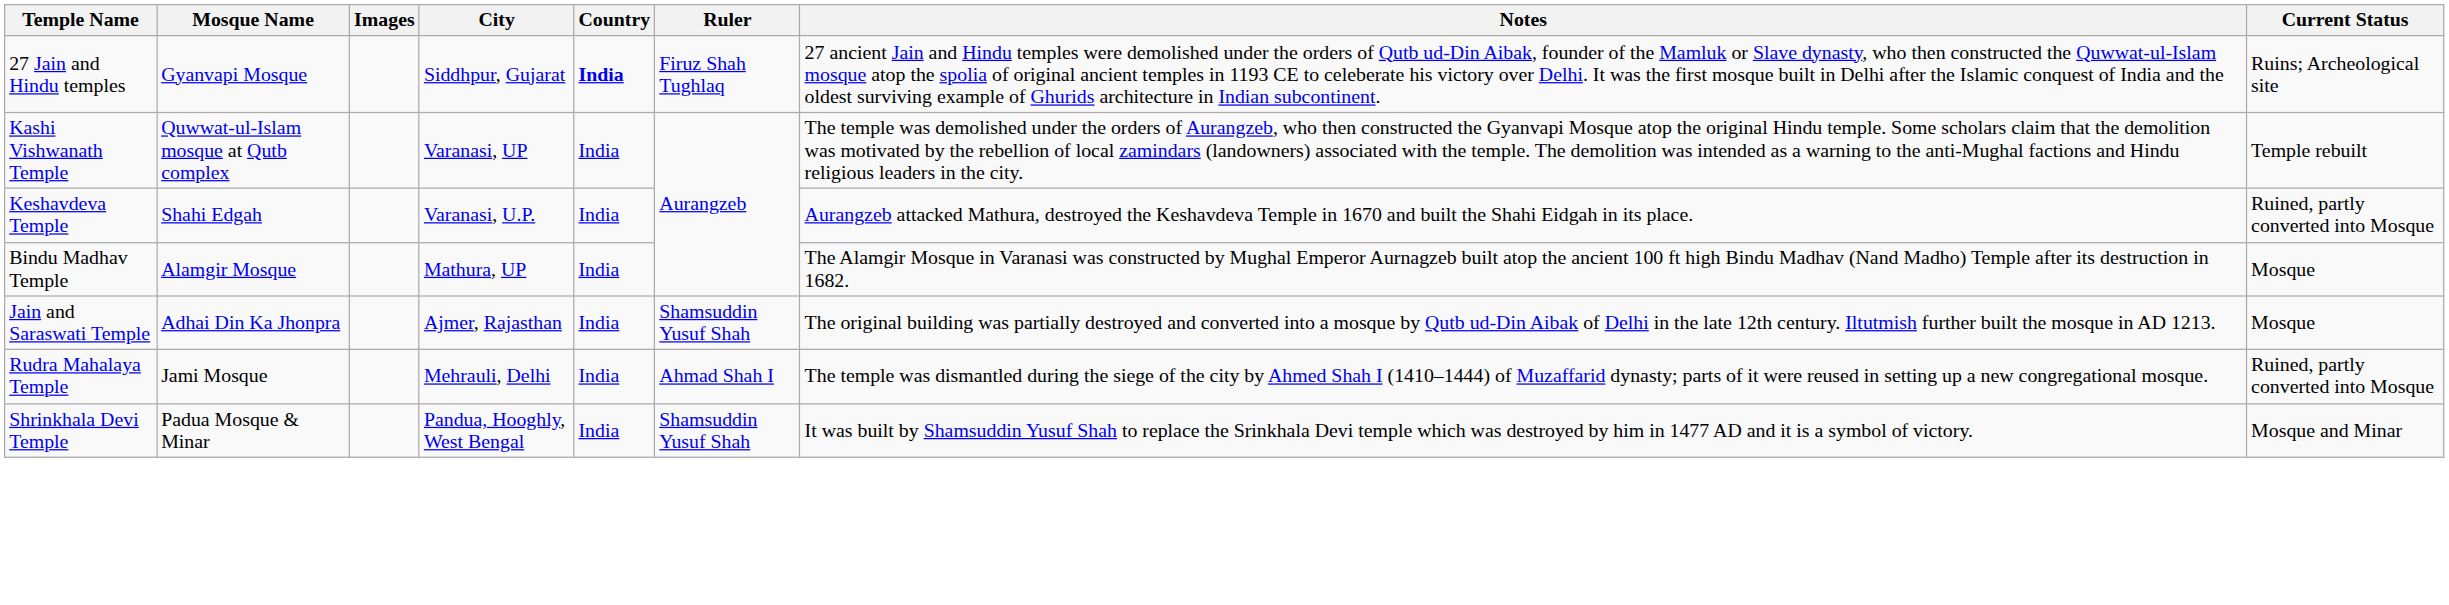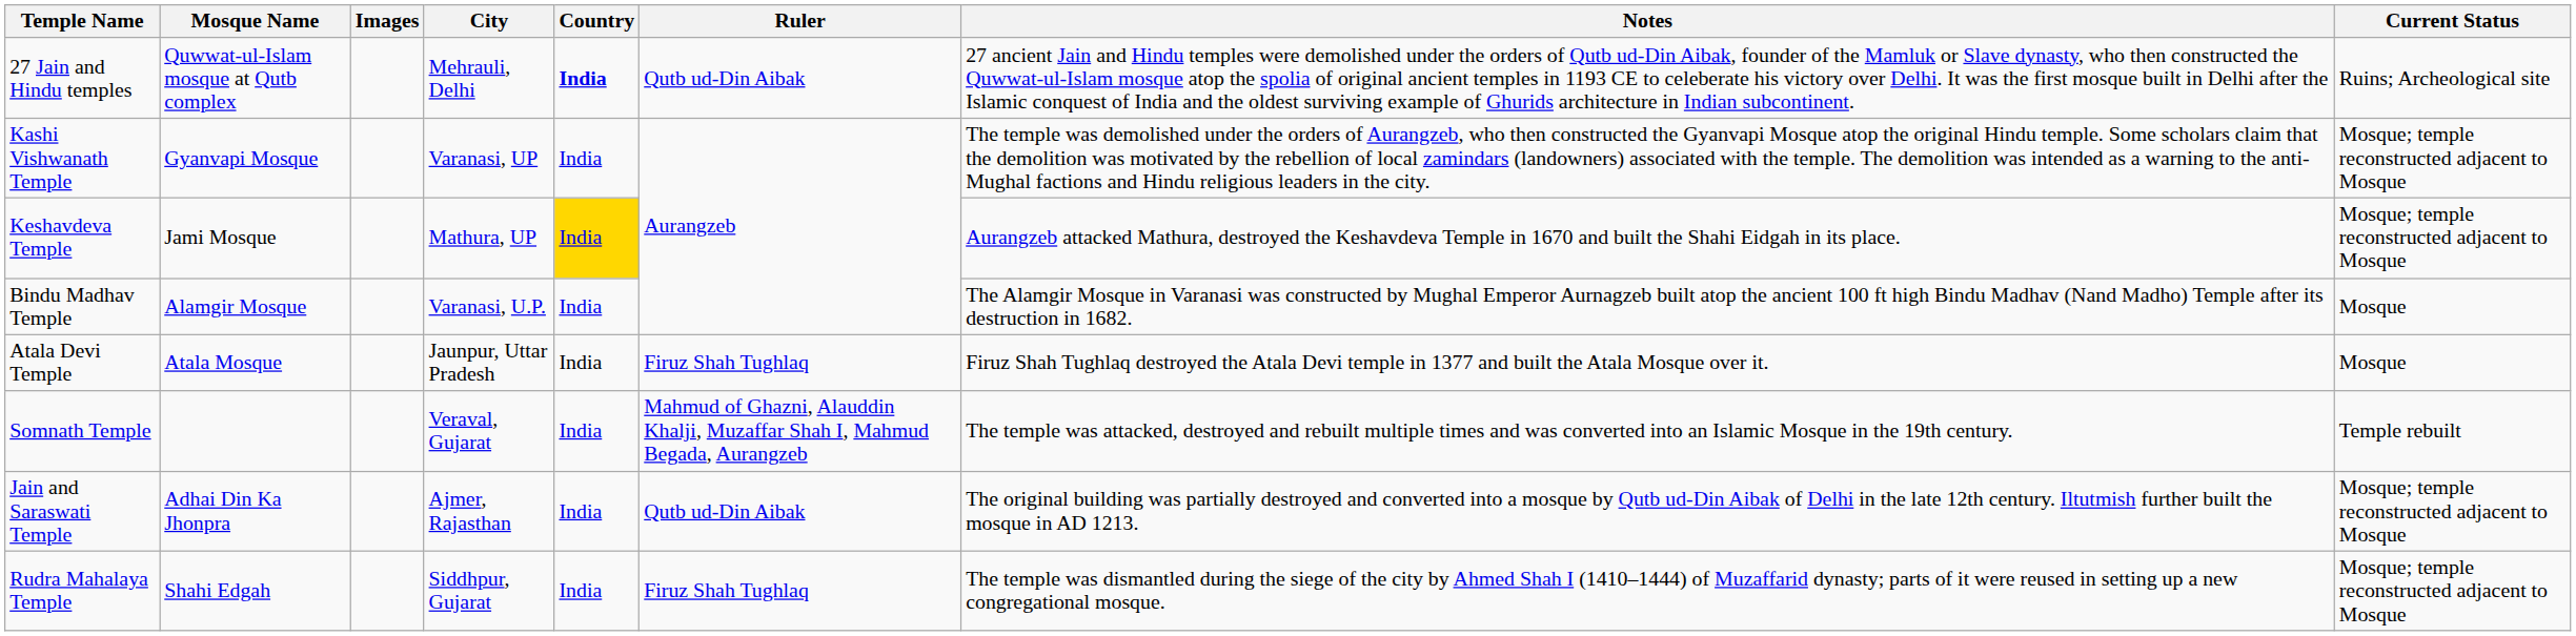27 Jain and Hindu temples | Mosque Name: Gyanvapi Mosque -> Quwwat-ul-Islam mosque at Qutb complex
27 Jain and Hindu temples | City: Siddhpur, Gujarat -> Mehrauli, Delhi
27 Jain and Hindu temples | Ruler: Firuz Shah Tughlaq -> Qutb ud-Din Aibak
Kashi Vishwanath Temple | Mosque Name: Quwwat-ul-Islam mosque at Qutb complex -> Gyanvapi Mosque
Kashi Vishwanath Temple | Current Status: Temple rebuilt -> Mosque; temple reconstructed adjacent to Mosque
Keshavdeva Temple | Mosque Name: Shahi Edgah -> Jami Mosque
Keshavdeva Temple | City: Varanasi, U.P. -> Mathura, UP
Keshavdeva Temple | Country: no background -> gold background
Keshavdeva Temple | Current Status: Ruined, partly converted into Mosque -> Mosque; temple reconstructed adjacent to Mosque
Bindu Madhav Temple | City: Mathura, UP -> Varanasi, U.P.
+ row: Atala Devi Temple | Atala Mosque | Jaunpur, Uttar Pradesh | India | Firuz Shah Tughlaq | Firuz Shah Tughlaq destroyed the Atala Devi temple in 1377 and built the Atala Mosque over it. | Mosque
+ row: Somnath Temple | Veraval, Gujarat | India | Mahmud of Ghazni, Alauddin Khalji, Muzaffar Shah I, Mahmud Begada, Aurangzeb | The temple was attacked, destroyed and rebuilt multiple times and was converted into an Islamic Mosque in the 19th century. | Temple rebuilt
Jain and Saraswati Temple | Ruler: Shamsuddin Yusuf Shah -> Qutb ud-Din Aibak
Jain and Saraswati Temple | Current Status: Mosque -> Mosque; temple reconstructed adjacent to Mosque
Rudra Mahalaya Temple | Mosque Name: Jami Mosque -> Shahi Edgah
Rudra Mahalaya Temple | City: Mehrauli, Delhi -> Siddhpur, Gujarat
Rudra Mahalaya Temple | Ruler: Ahmad Shah I -> Firuz Shah Tughlaq
Rudra Mahalaya Temple | Current Status: Ruined, partly converted into Mosque -> Mosque; temple reconstructed adjacent to Mosque
- row: Shrinkhala Devi Temple | Padua Mosque & Minar | Pandua, Hooghly, West Bengal | India | Shamsuddin Yusuf Shah | It was built by Shamsuddin Yusuf Shah to replace the Srinkhala Devi temple which was destroyed by him in 1477 AD and it is a symbol of victory. | Mosque and Minar
